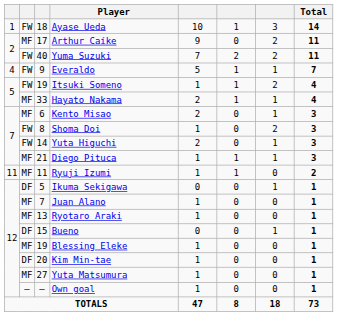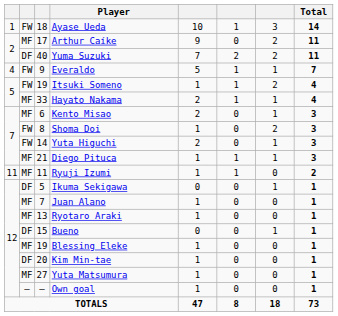Yuma Suzuki | column 2: FW -> DF
